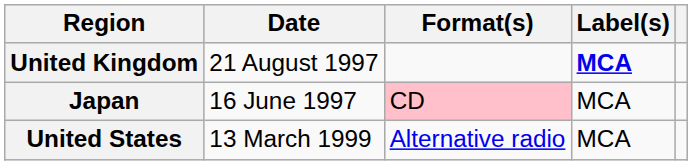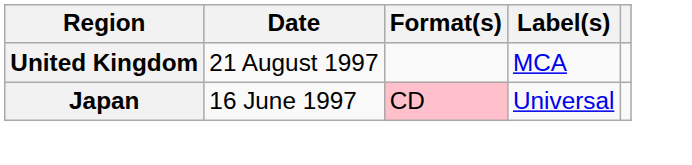United Kingdom | Label(s): bold -> normal
Japan | Label(s): MCA -> Universal
- row: United States | 13 March 1999 | Alternative radio | MCA
